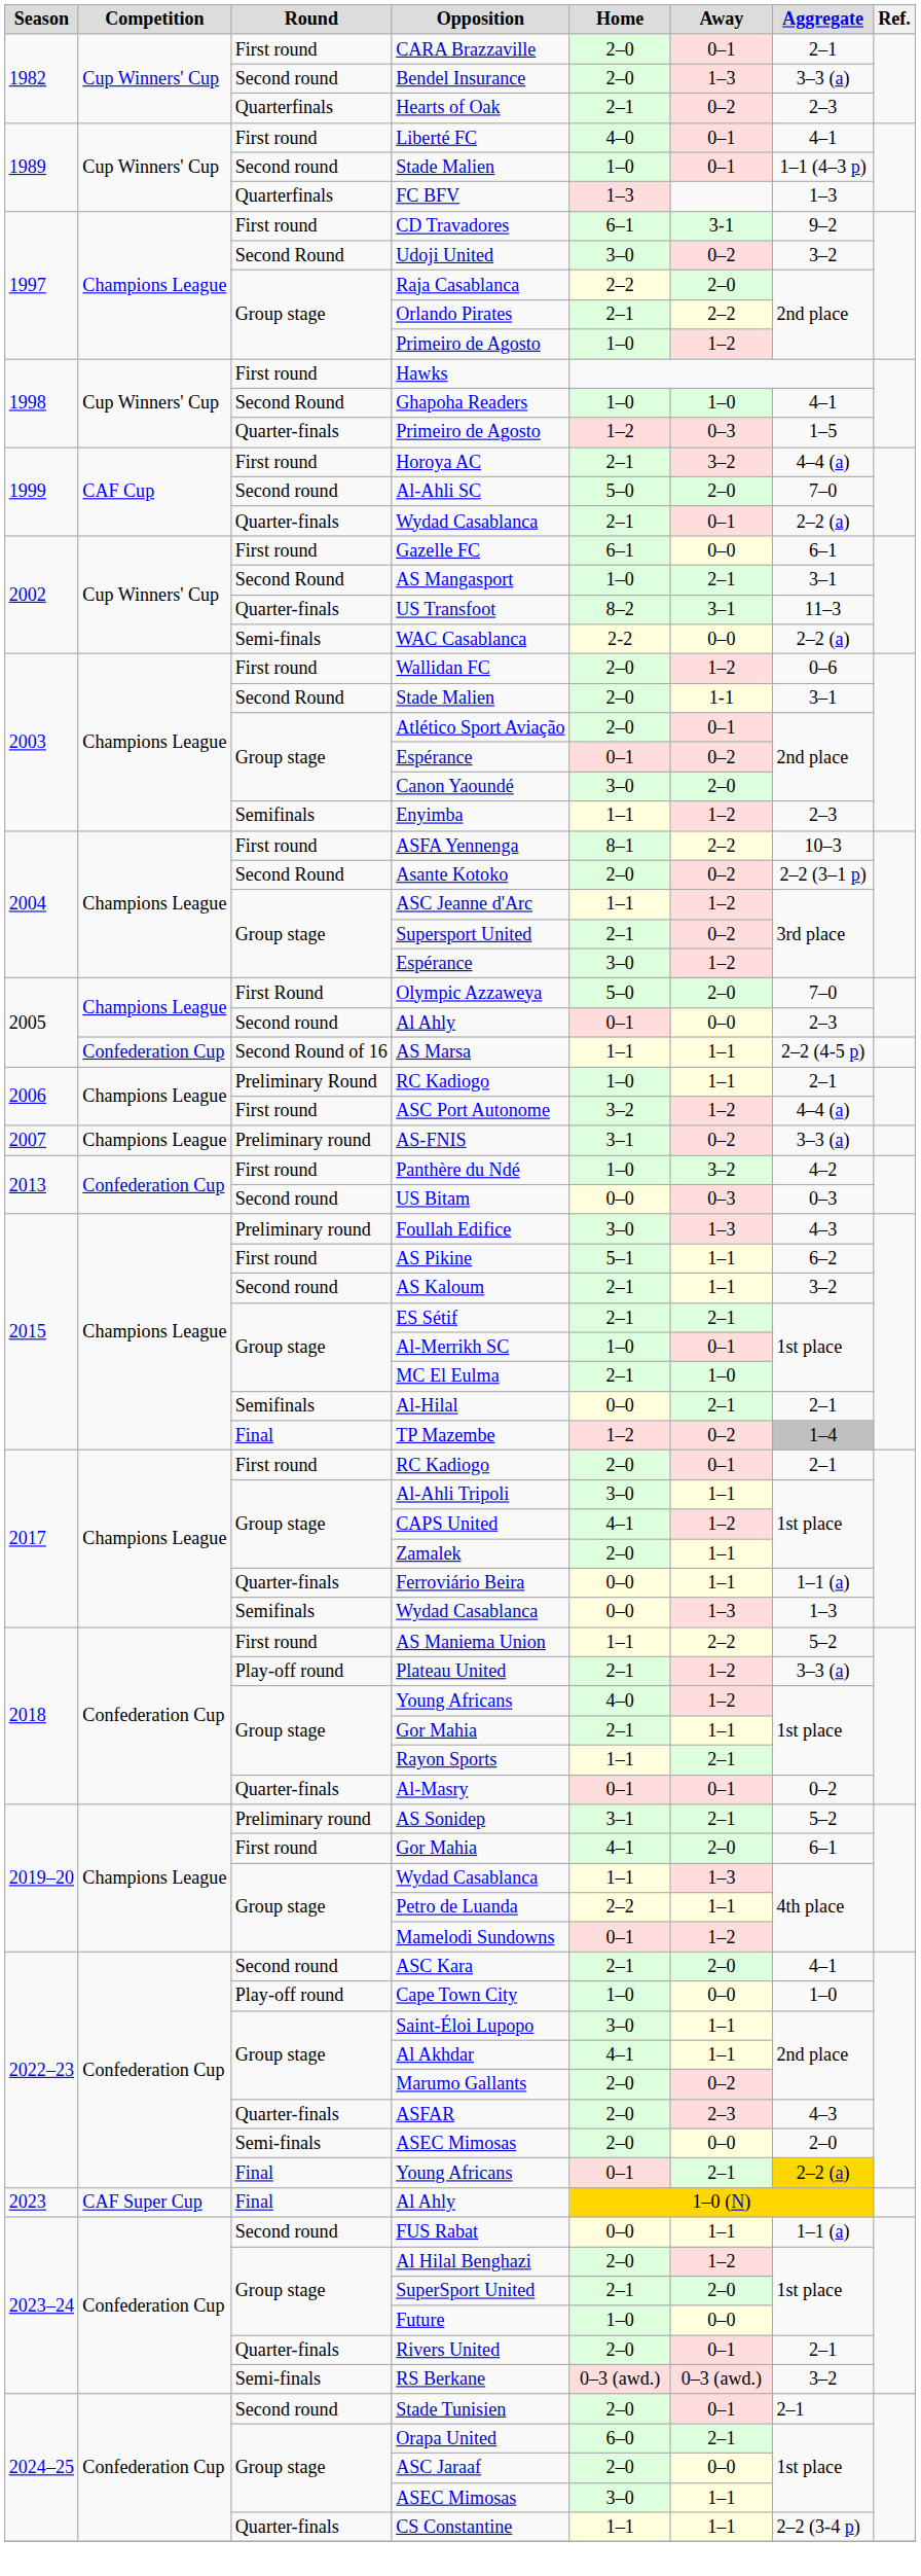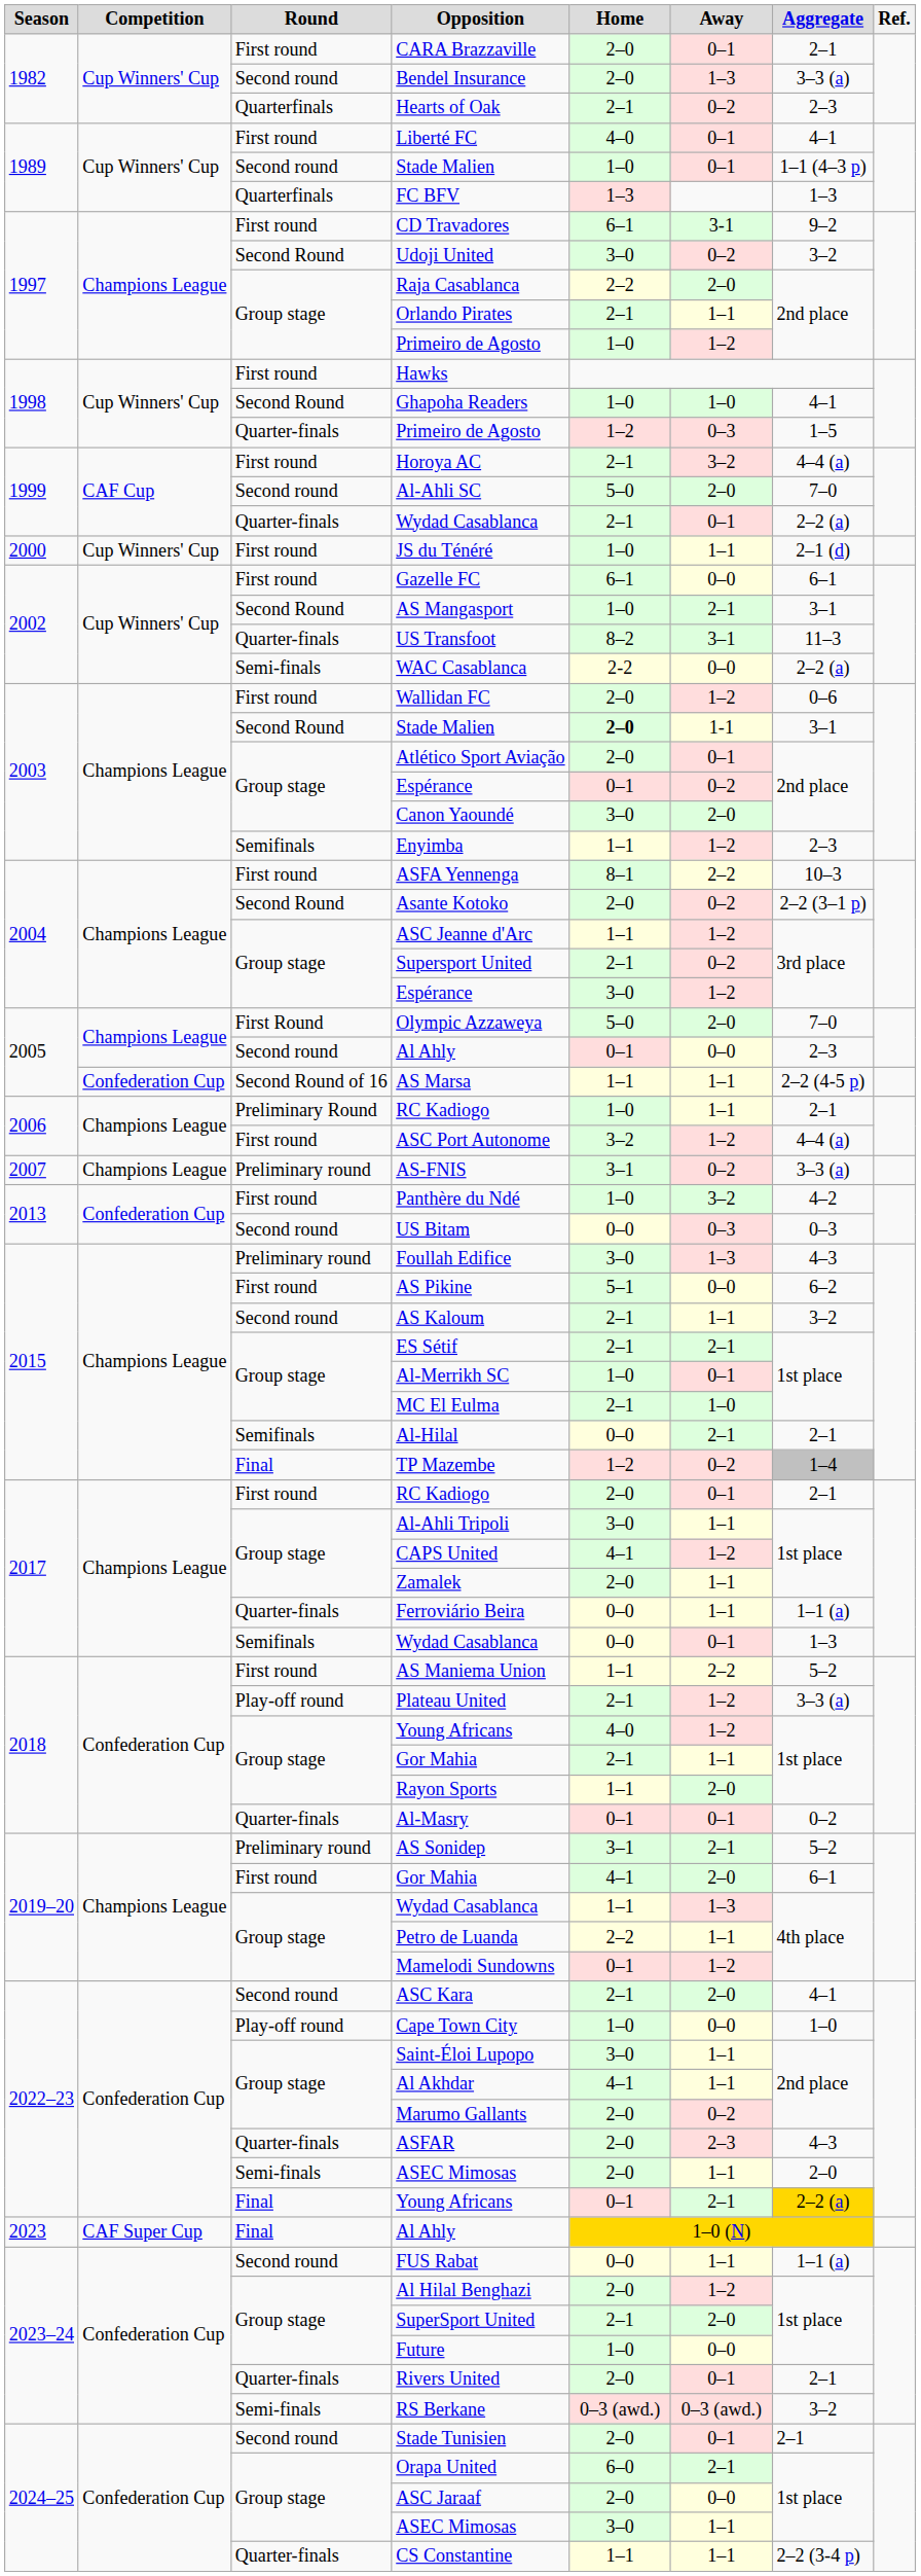Orlando Pirates | Away: 2–2 -> 1–1
+ row: 2000 | Cup Winners' Cup | First round | JS du Ténéré | 1–0 | 1–1 | 2–1 (d)
2003 / Stade Malien | Home: normal -> bold
AS Pikine | Away: 1–1 -> 0–0
2017 / Wydad Casablanca | Away: 1–3 -> 0–1
Rayon Sports | Away: 2–1 -> 2–0
2022–23 / ASEC Mimosas | Away: 0–0 -> 1–1
